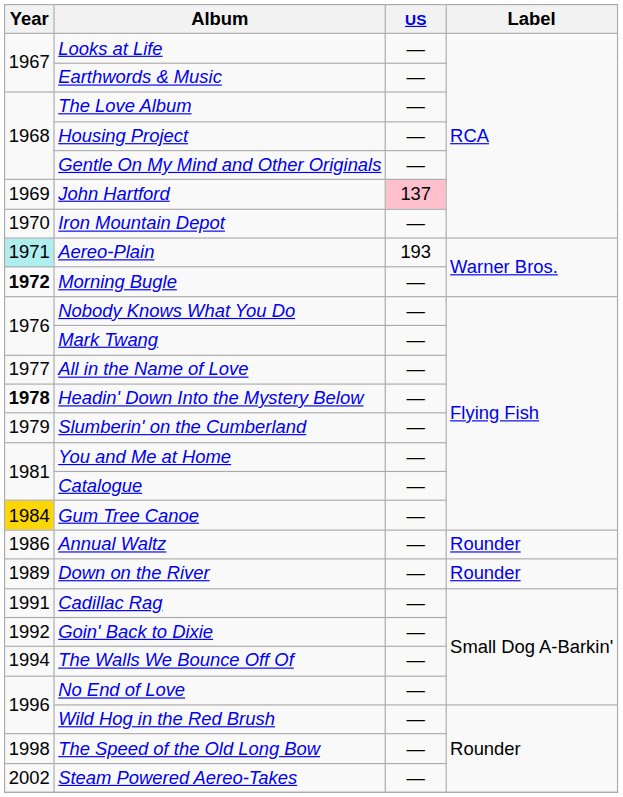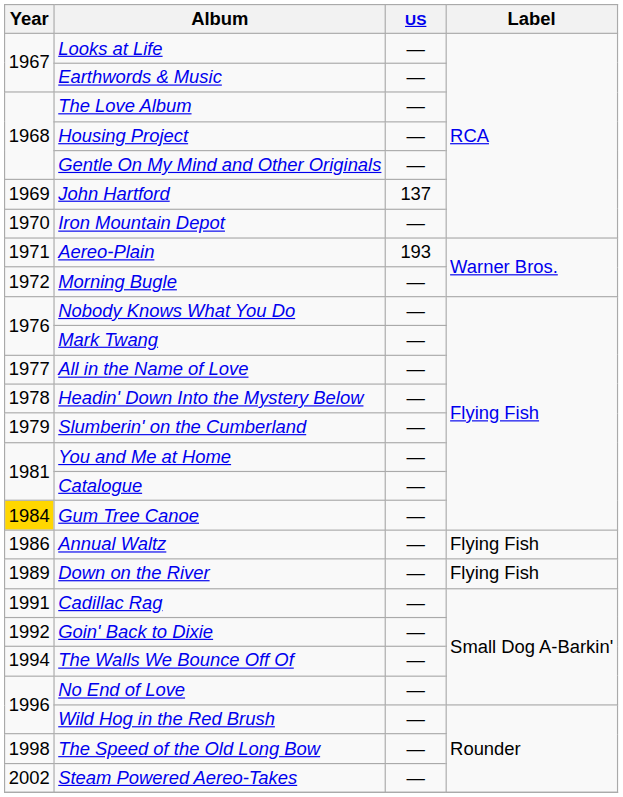John Hartford | US: pink background -> no background
Aereo-Plain | Year: paleturquoise background -> no background
Morning Bugle | Year: bold -> normal
Headin' Down Into the Mystery Below | Year: bold -> normal
Annual Waltz | Label: Rounder -> Flying Fish
Down on the River | Label: Rounder -> Flying Fish
